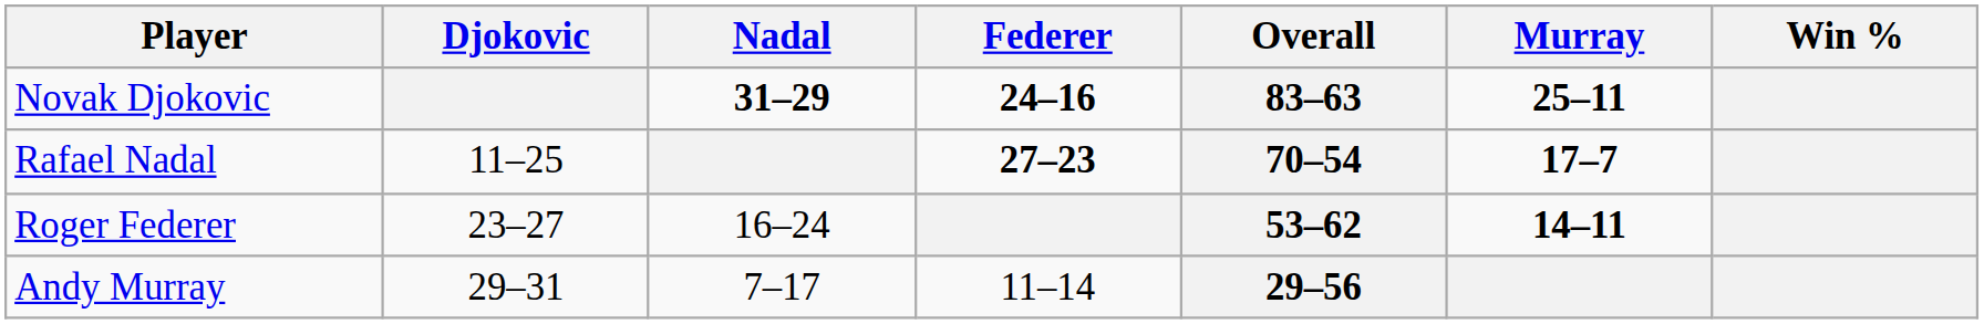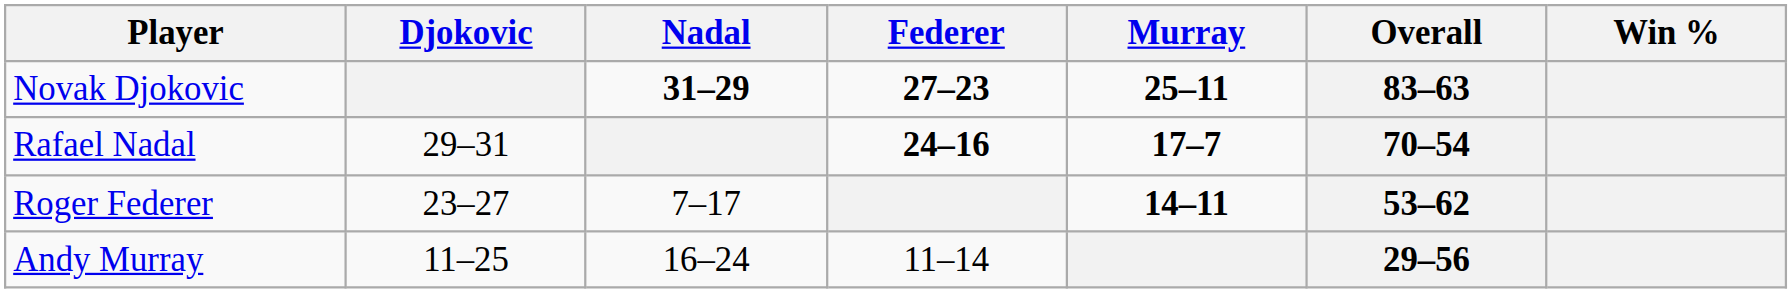columns swapped: Murray <-> Overall
Novak Djokovic | Federer: 24–16 -> 27–23
Rafael Nadal | Djokovic: 11–25 -> 29–31
Rafael Nadal | Federer: 27–23 -> 24–16
Roger Federer | Nadal: 16–24 -> 7–17
Andy Murray | Djokovic: 29–31 -> 11–25
Andy Murray | Nadal: 7–17 -> 16–24
